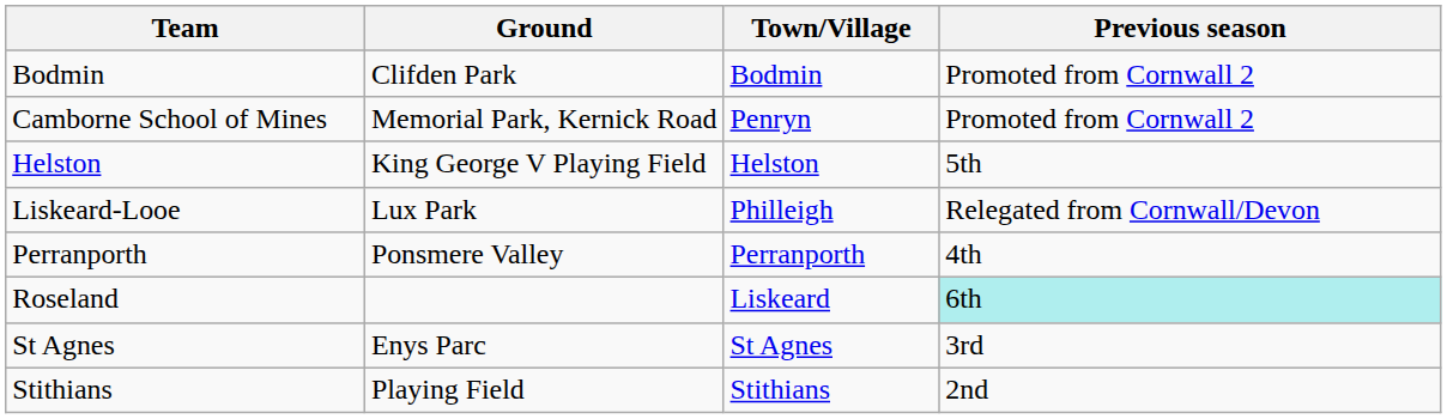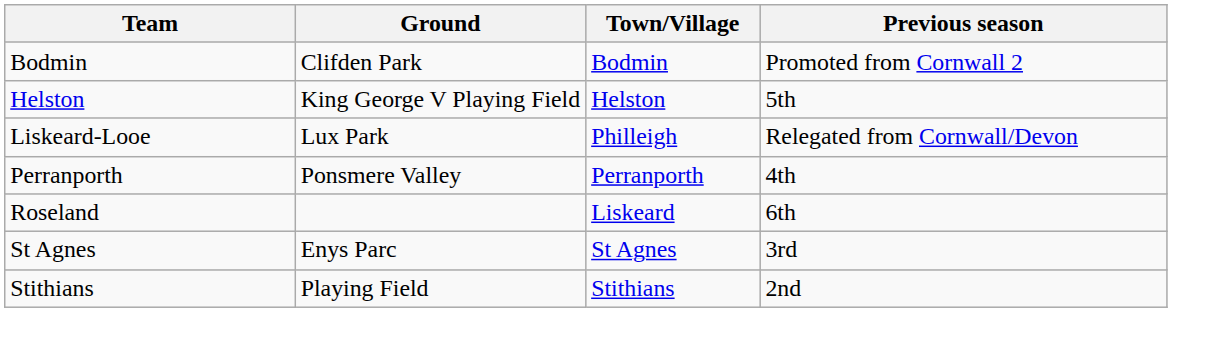- row: Camborne School of Mines | Memorial Park, Kernick Road | Penryn | Promoted from Cornwall 2
Roseland | Previous season: paleturquoise background -> no background
